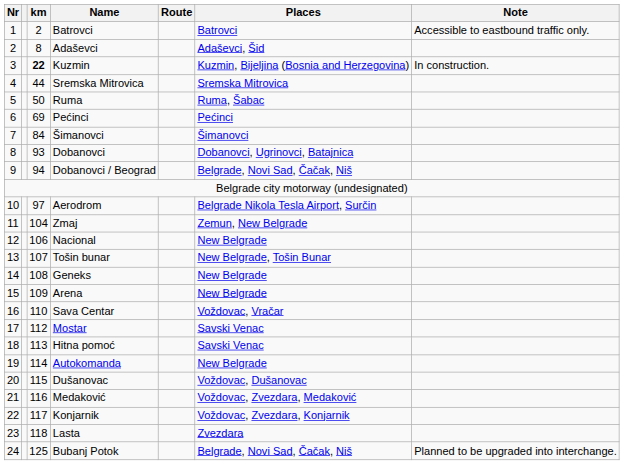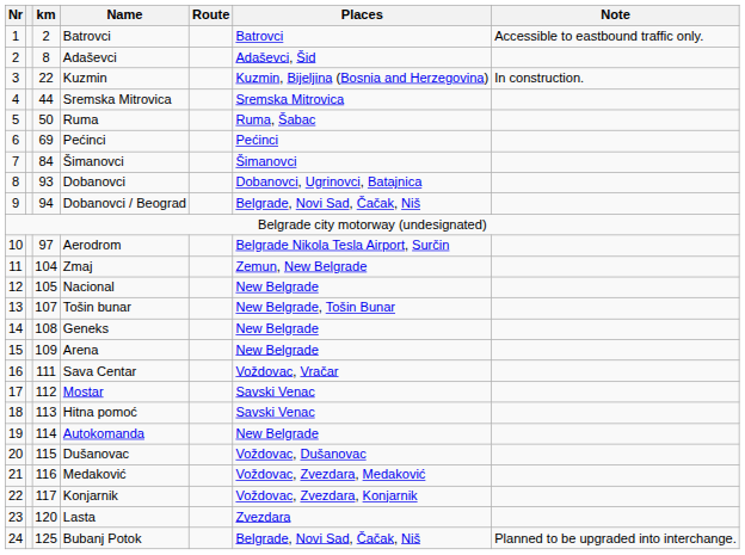Kuzmin | km: bold -> normal
Nacional | km: 106 -> 105
Sava Centar | km: 110 -> 111
Lasta | km: 118 -> 120
